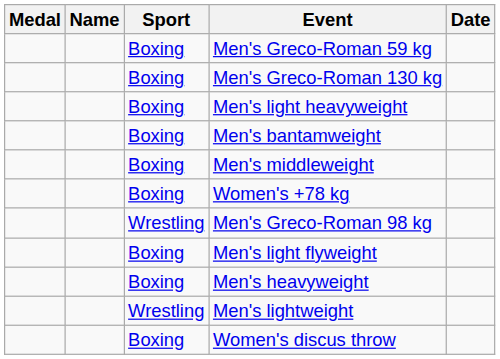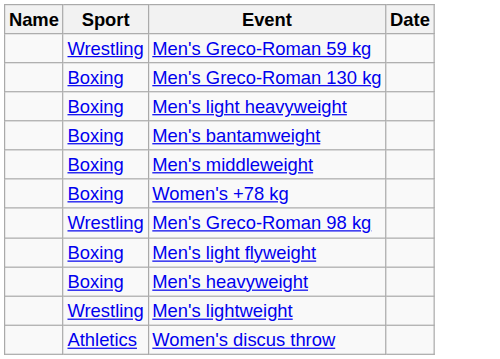- column: Medal
Men's Greco-Roman 59 kg | Sport: Boxing -> Wrestling
Women's discus throw | Sport: Boxing -> Athletics
